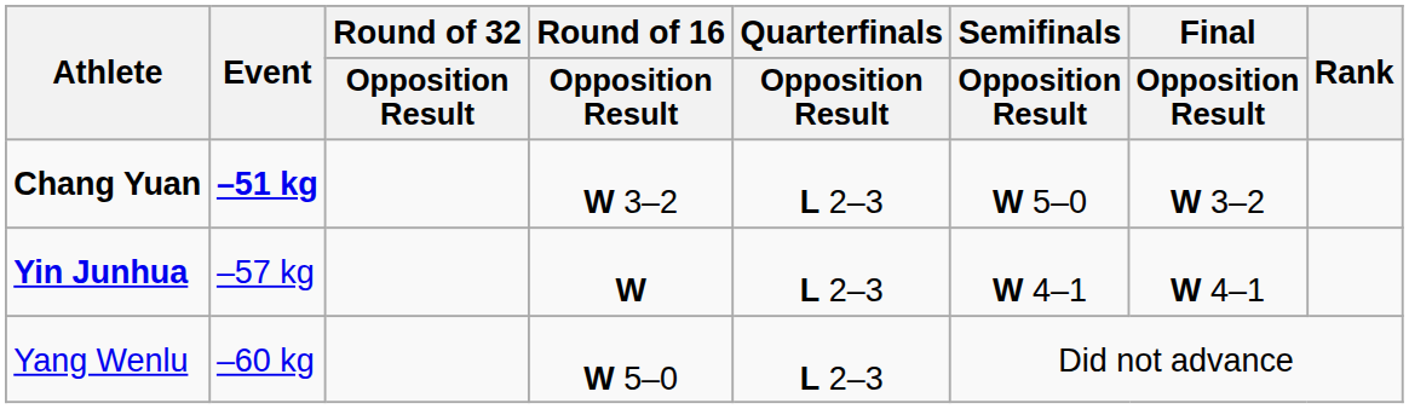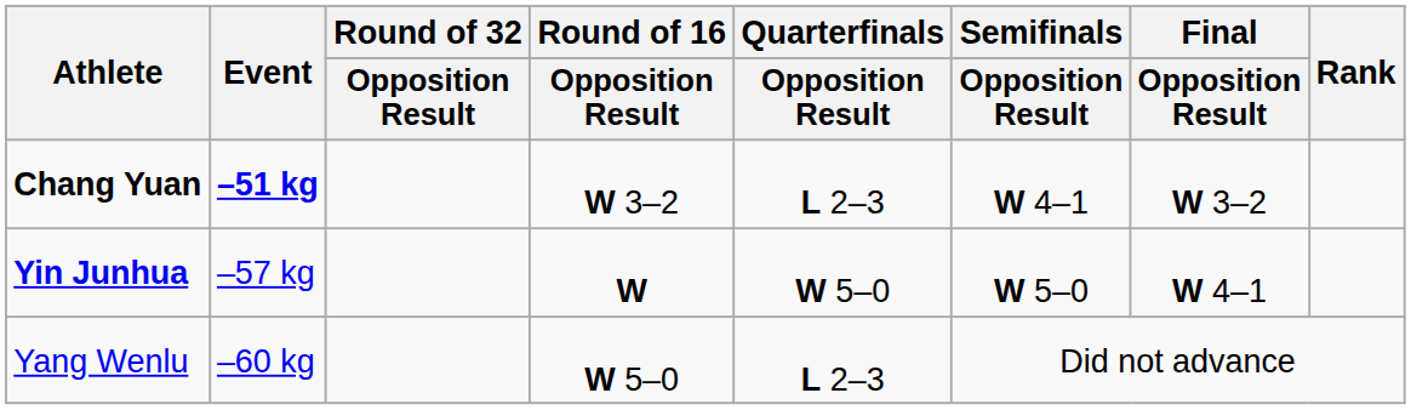Chang Yuan | Semifinals / Opposition Result: W 5–0 -> W 4–1
Yin Junhua | Quarterfinals / Opposition Result: L 2–3 -> W 5–0
Yin Junhua | Semifinals / Opposition Result: W 4–1 -> W 5–0
